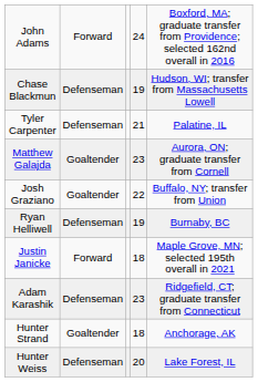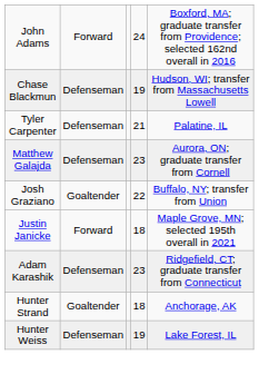Matthew Galajda | column 2: Goaltender -> Defenseman
- row: Ryan Helliwell | Defenseman | 19 | Burnaby, BC
Hunter Weiss | column 4: 20 -> 19
